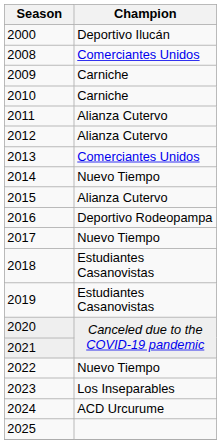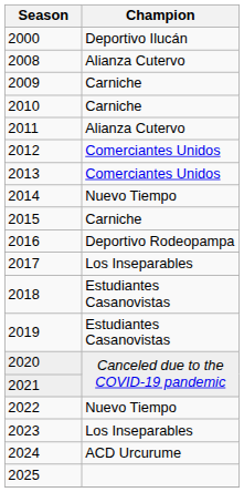2008 | Champion: Comerciantes Unidos -> Alianza Cutervo
2012 | Champion: Alianza Cutervo -> Comerciantes Unidos
2015 | Champion: Alianza Cutervo -> Carniche
2017 | Champion: Nuevo Tiempo -> Los Inseparables
